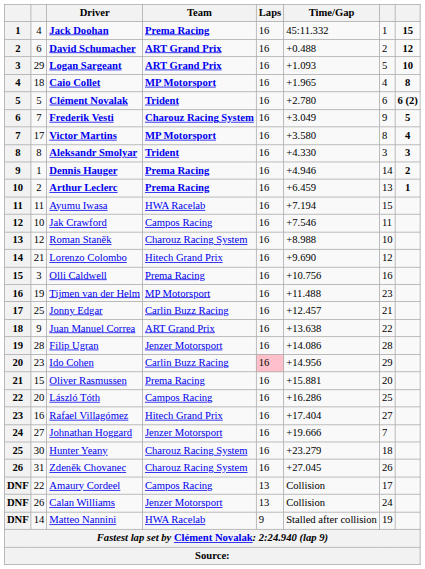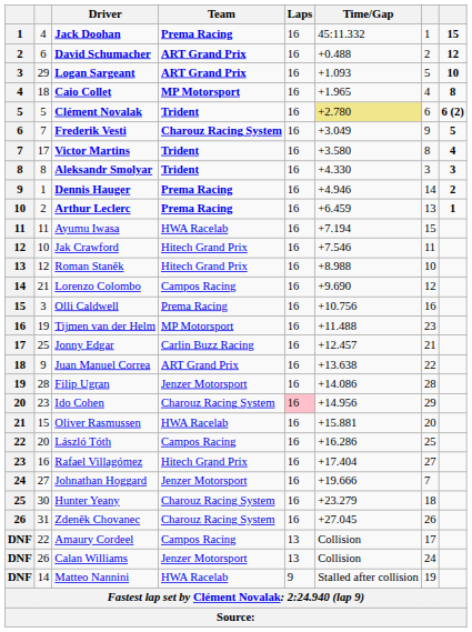Clément Novalak | Time/Gap: no background -> khaki background
Victor Martins | Team: MP Motorsport -> Trident
Jak Crawford | Team: Campos Racing -> Hitech Grand Prix
Roman Staněk | Team: Charouz Racing System -> Hitech Grand Prix
Lorenzo Colombo | Team: Hitech Grand Prix -> Campos Racing
Ido Cohen | Team: Carlin Buzz Racing -> Charouz Racing System
Oliver Rasmussen | Team: Prema Racing -> HWA Racelab
